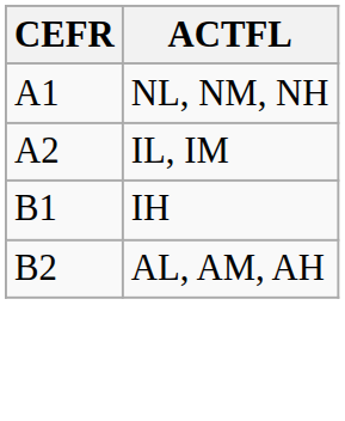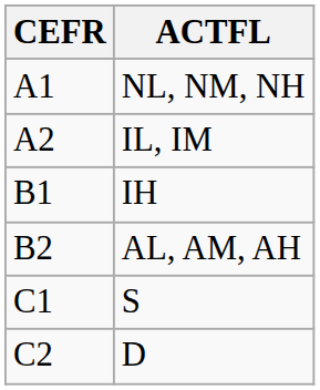+ row: C1 | S
+ row: C2 | D
